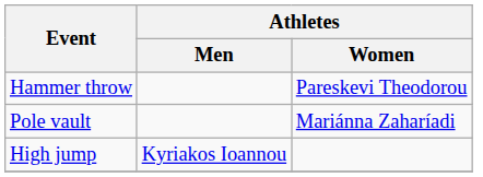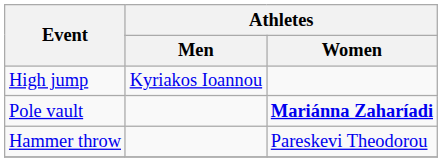rows swapped: High jump <-> Hammer throw
Pole vault | Athletes / Women: normal -> bold
